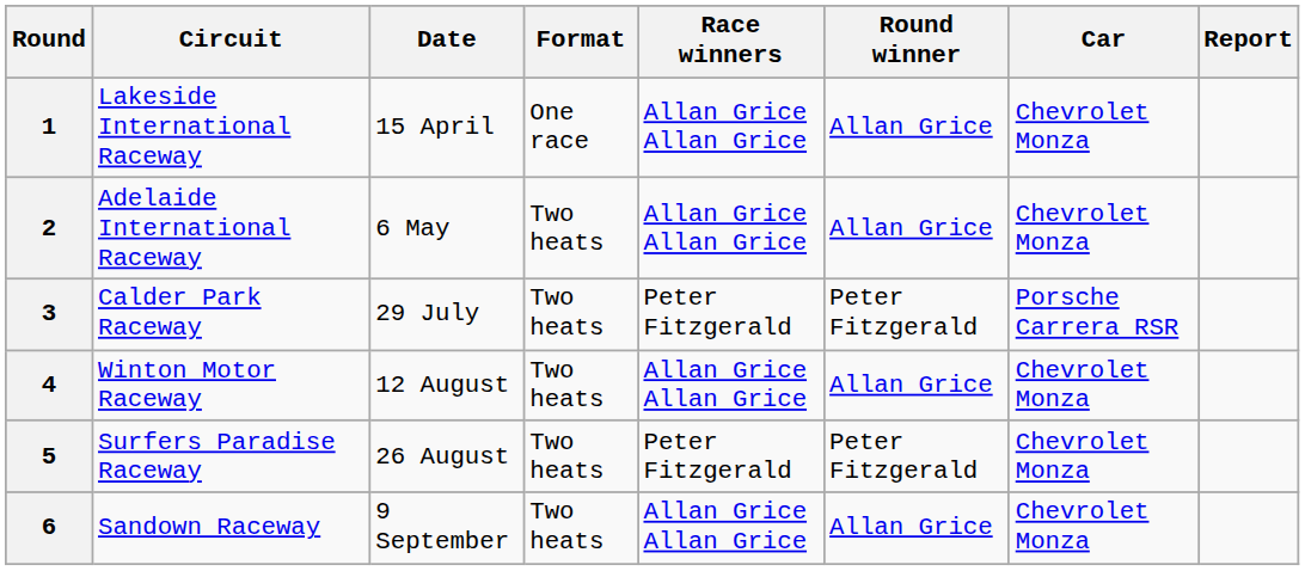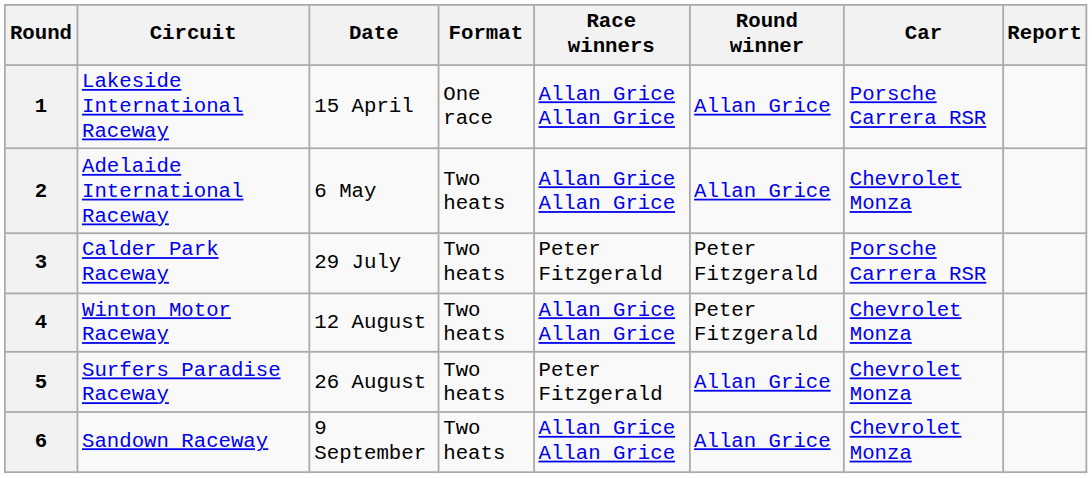1 | Car: Chevrolet Monza -> Porsche Carrera RSR
4 | Round winner: Allan Grice -> Peter Fitzgerald
5 | Round winner: Peter Fitzgerald -> Allan Grice
